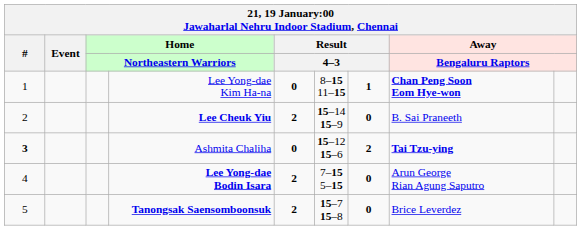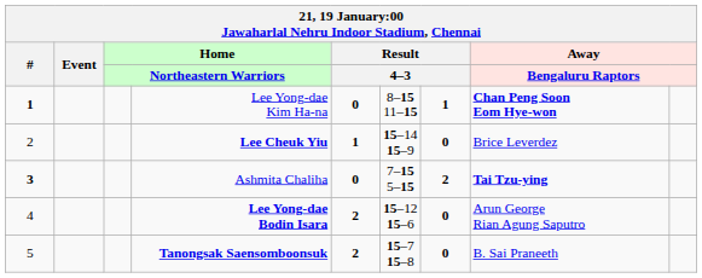Lee Yong-dae Kim Ha-na | #: normal -> bold
Lee Cheuk Yiu | column 5: 2 -> 1
Lee Cheuk Yiu | column 8: B. Sai Praneeth -> Brice Leverdez
Ashmita Chaliha | column 6: 15–12 15–6 -> 7–15 5–15
Lee Yong-dae Bodin Isara | column 6: 7–15 5–15 -> 15–12 15–6
Tanongsak Saensomboonsuk | column 8: Brice Leverdez -> B. Sai Praneeth
